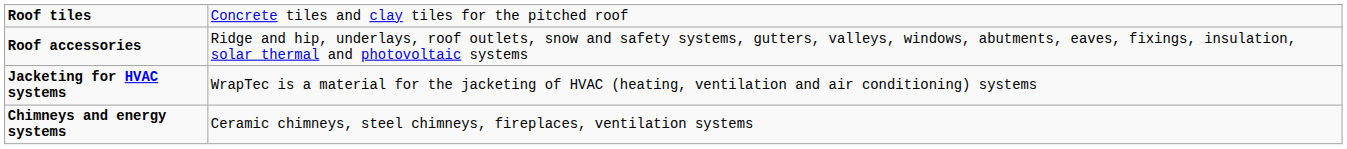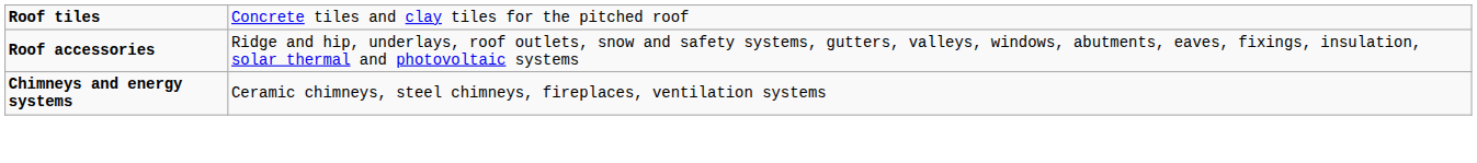- row: Jacketing for HVAC systems | WrapTec is a material for the jacketing of HVAC (heating, ventilation and air conditioning) systems
